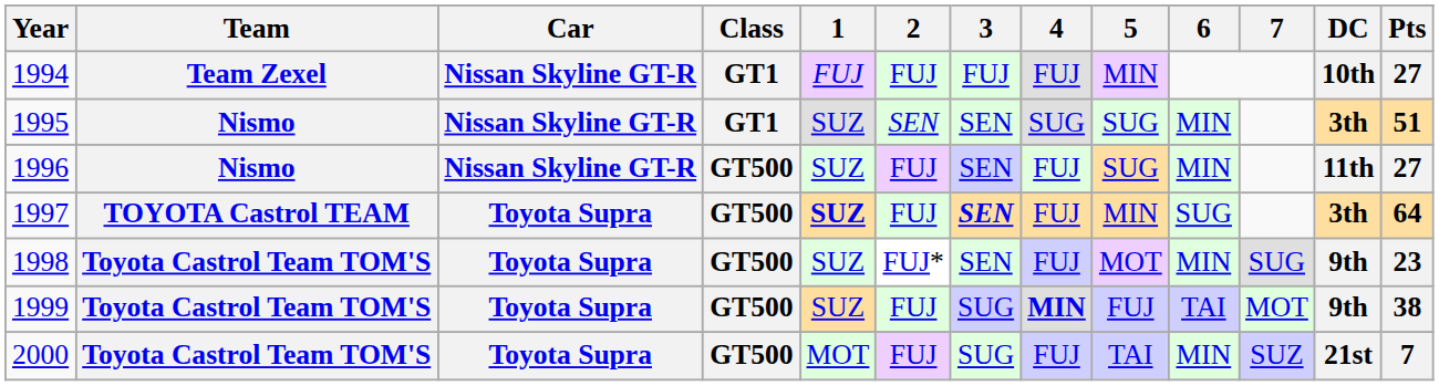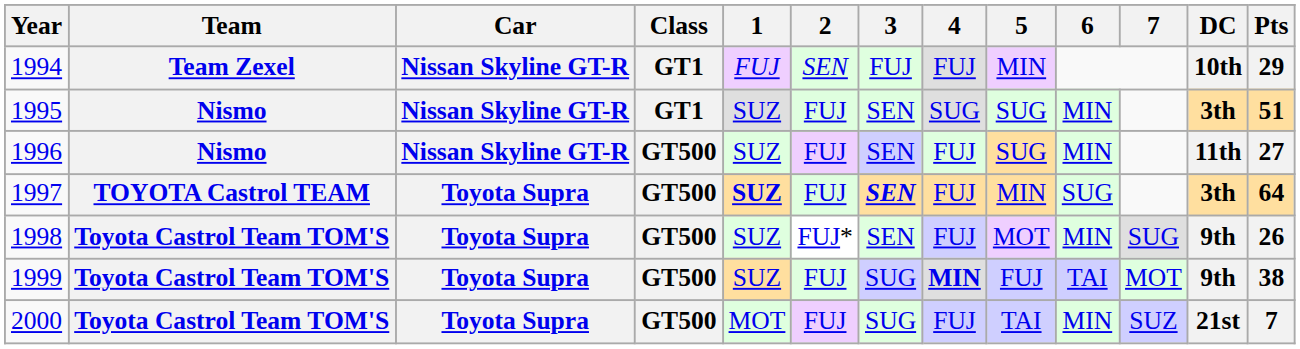1994 | 2: FUJ -> SEN
1994 | Pts: 27 -> 29
1995 | 2: SEN -> FUJ
1998 | Pts: 23 -> 26
